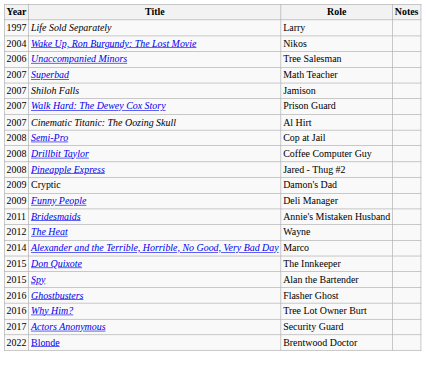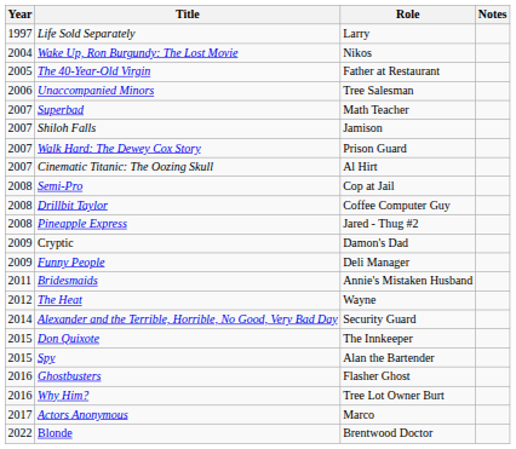+ row: 2005 | The 40-Year-Old Virgin | Father at Restaurant
Alexander and the Terrible, Horrible, No Good, Very Bad Day | Role: Marco -> Security Guard
Actors Anonymous | Role: Security Guard -> Marco
